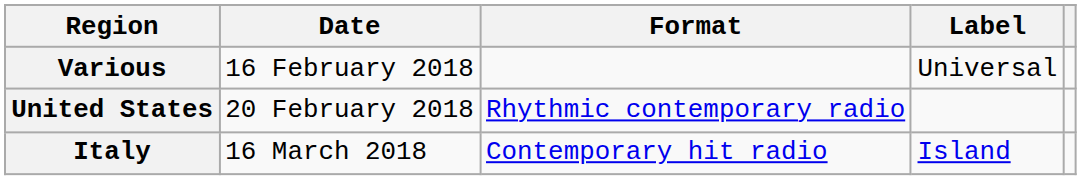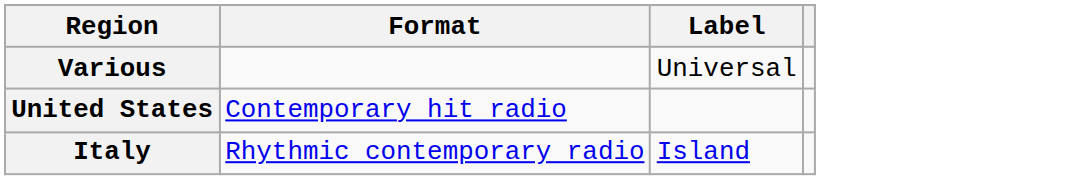- column: Date | 16 February 2018 | 20 February 2018 | 16 March 2018
United States | Format: Rhythmic contemporary radio -> Contemporary hit radio
Italy | Format: Contemporary hit radio -> Rhythmic contemporary radio
